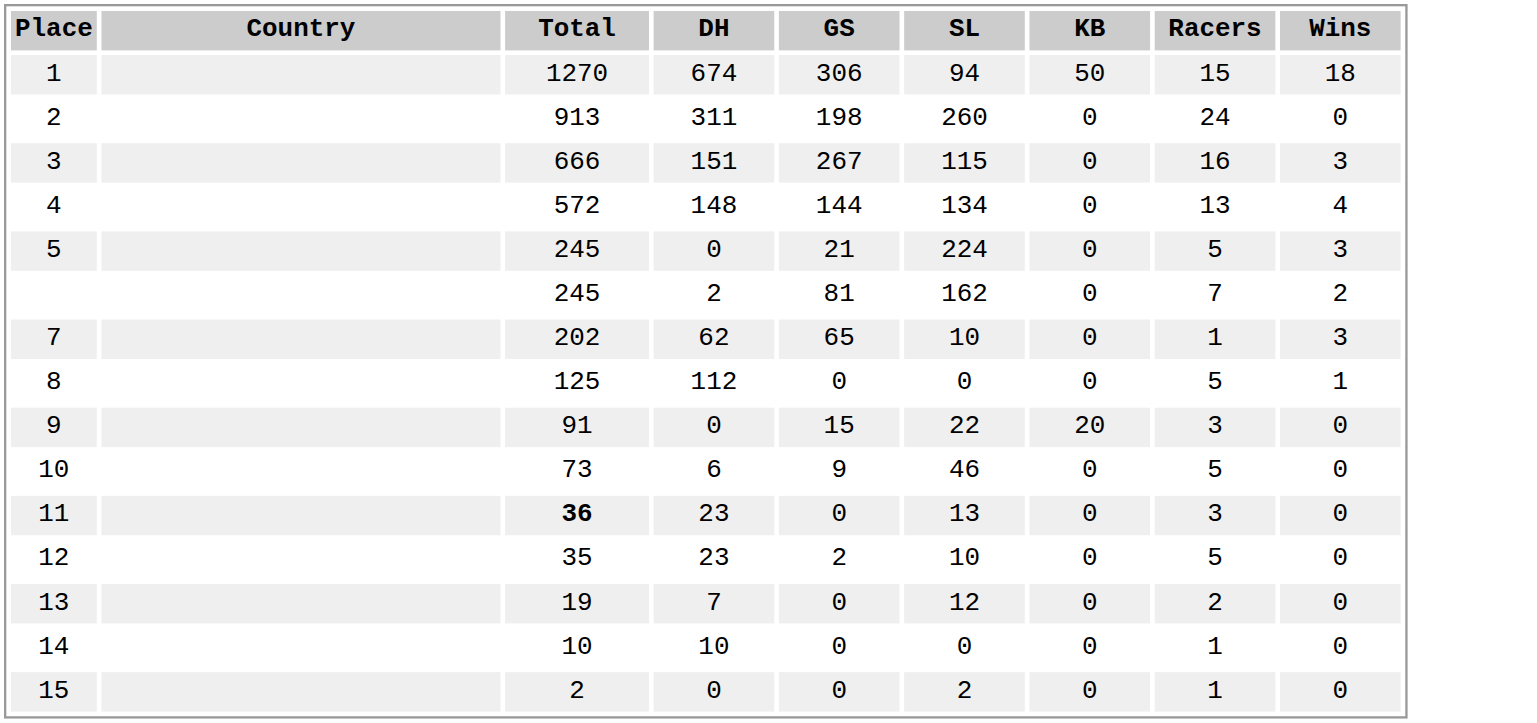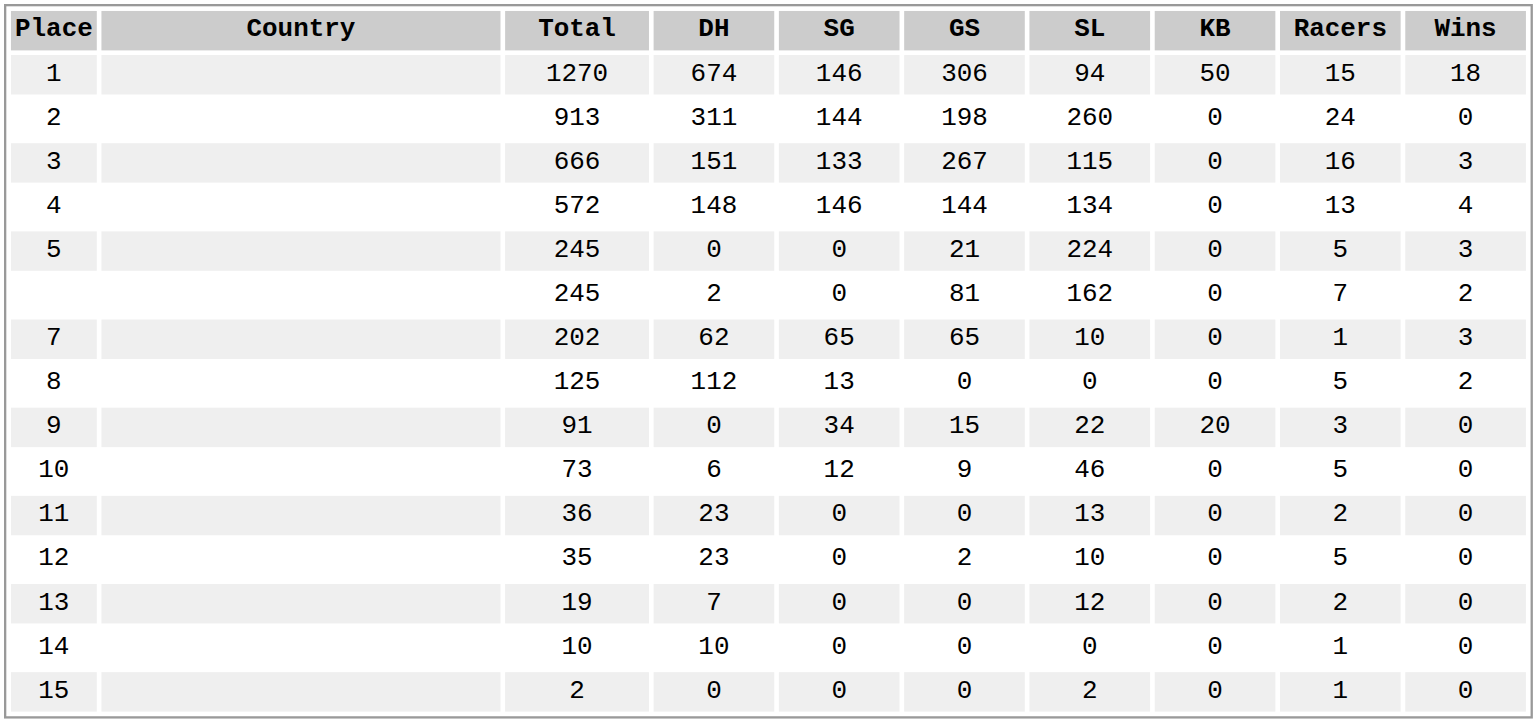+ column: SG | 146 | 144 | 133 | 146 | 0 | 0 | 65 | 13 | 34 | 12 | 0 | 0 | 0 | 0 | 0
8 | Wins: 1 -> 2
11 | Total: bold -> normal
11 | Racers: 3 -> 2
